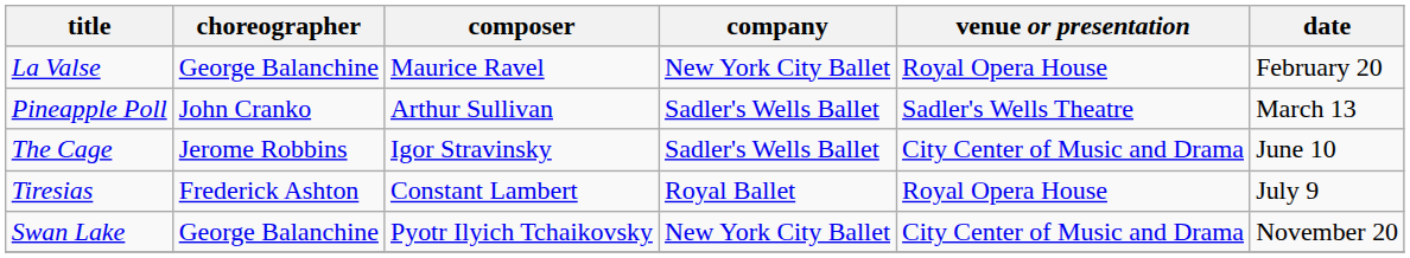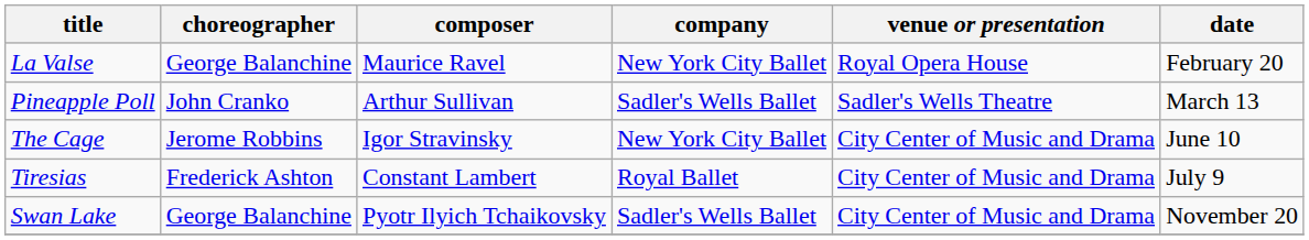The Cage | company: Sadler's Wells Ballet -> New York City Ballet
Tiresias | venue or presentation: Royal Opera House -> City Center of Music and Drama
Swan Lake | company: New York City Ballet -> Sadler's Wells Ballet
